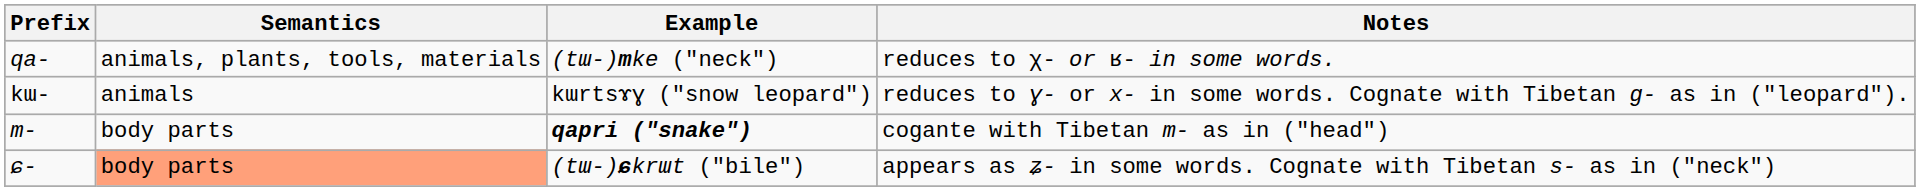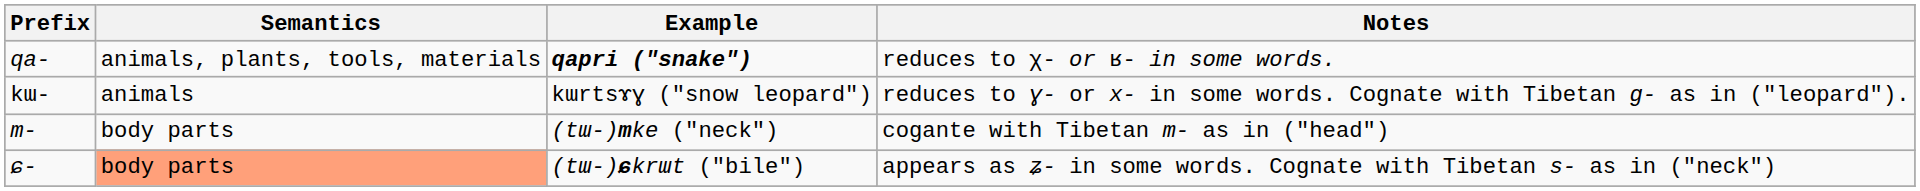qa- | Example: (tɯ-)mke ("neck") -> qapri ("snake")
m- | Example: qapri ("snake") -> (tɯ-)mke ("neck")
